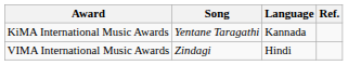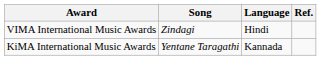rows swapped: VIMA International Music Awards <-> KiMA International Music Awards
